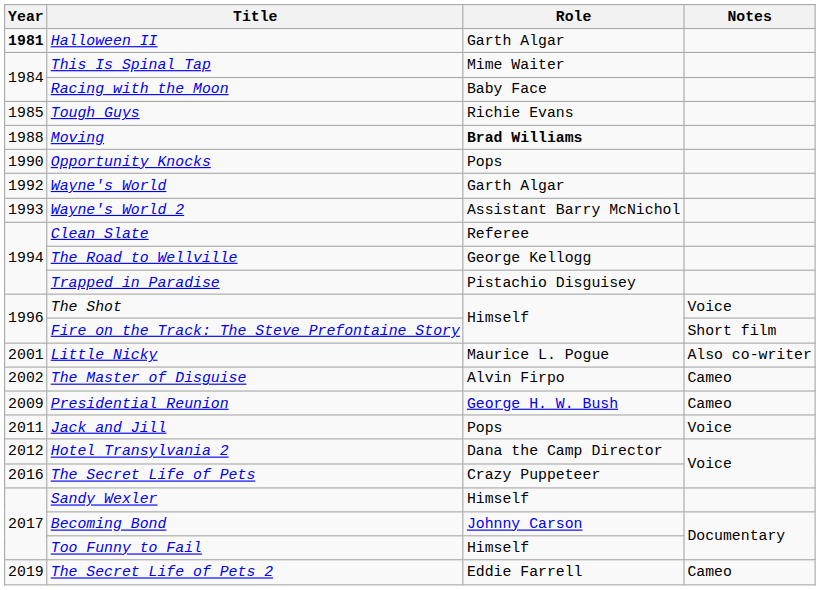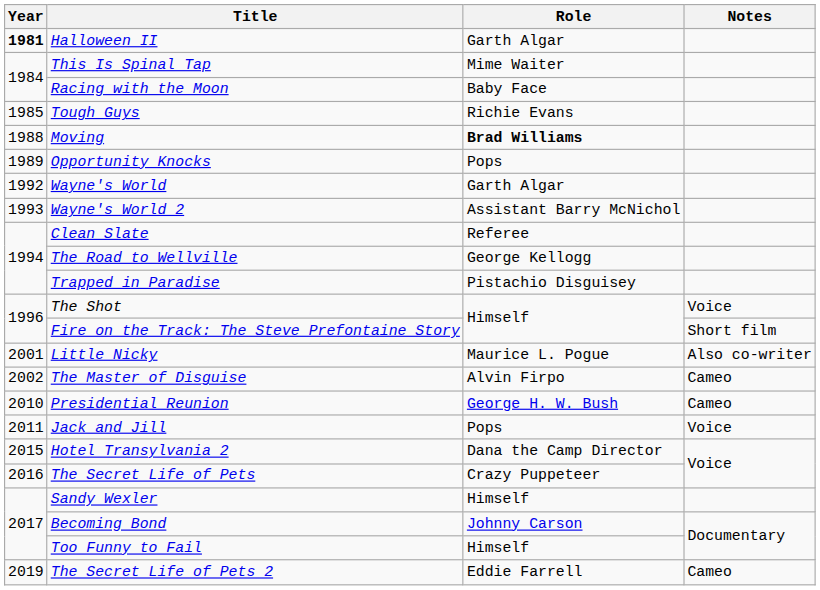Opportunity Knocks | Year: 1990 -> 1989
Presidential Reunion | Year: 2009 -> 2010
Hotel Transylvania 2 | Year: 2012 -> 2015
